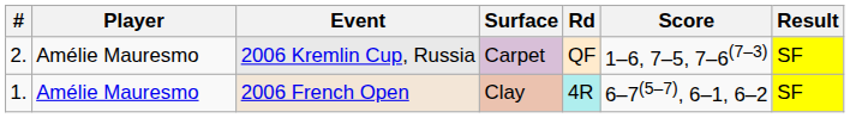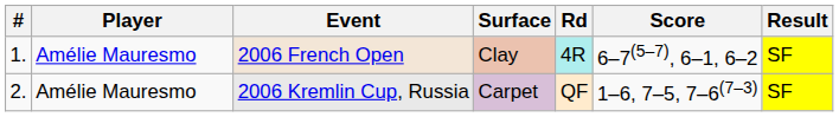rows swapped: 2006 French Open <-> 2006 Kremlin Cup, Russia
